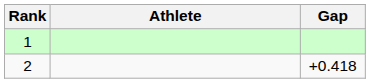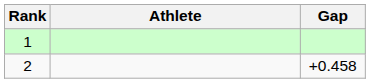2 | Gap: +0.418 -> +0.458
